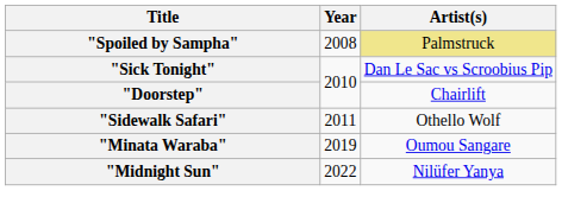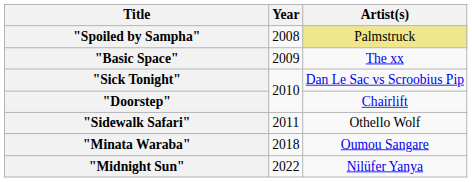+ row: "Basic Space" | 2009 | The xx
"Minata Waraba" | Year: 2019 -> 2018
